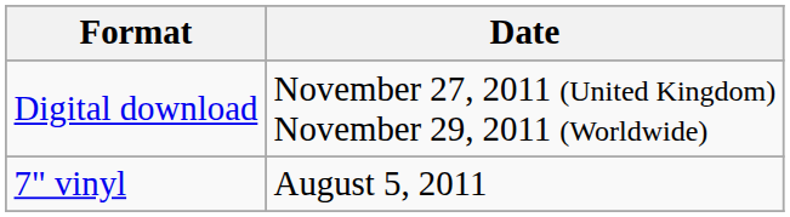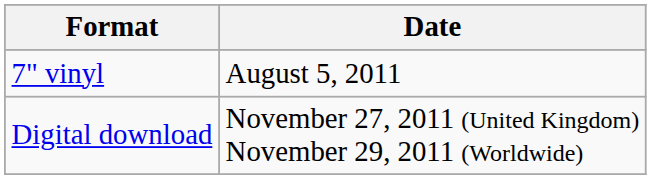rows swapped: 7" vinyl <-> Digital download
